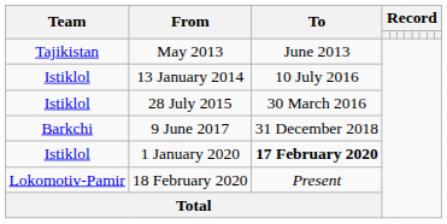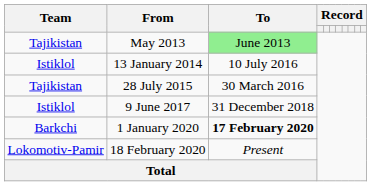May 2013 | To: no background -> lightgreen background
28 July 2015 | Team: Istiklol -> Tajikistan
9 June 2017 | Team: Barkchi -> Istiklol
1 January 2020 | Team: Istiklol -> Barkchi
